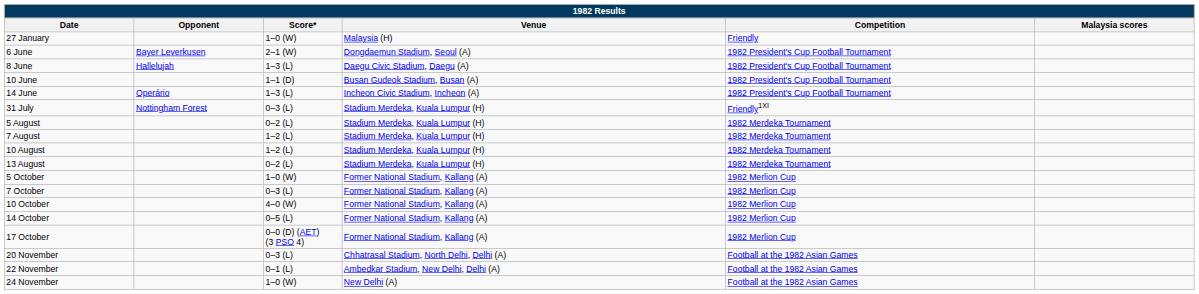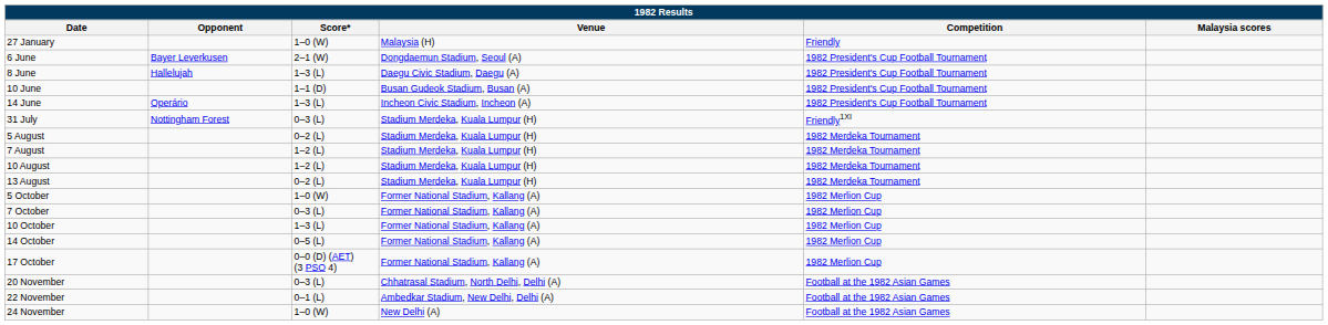10 October | Score*: 4–0 (W) -> 1–3 (L)
